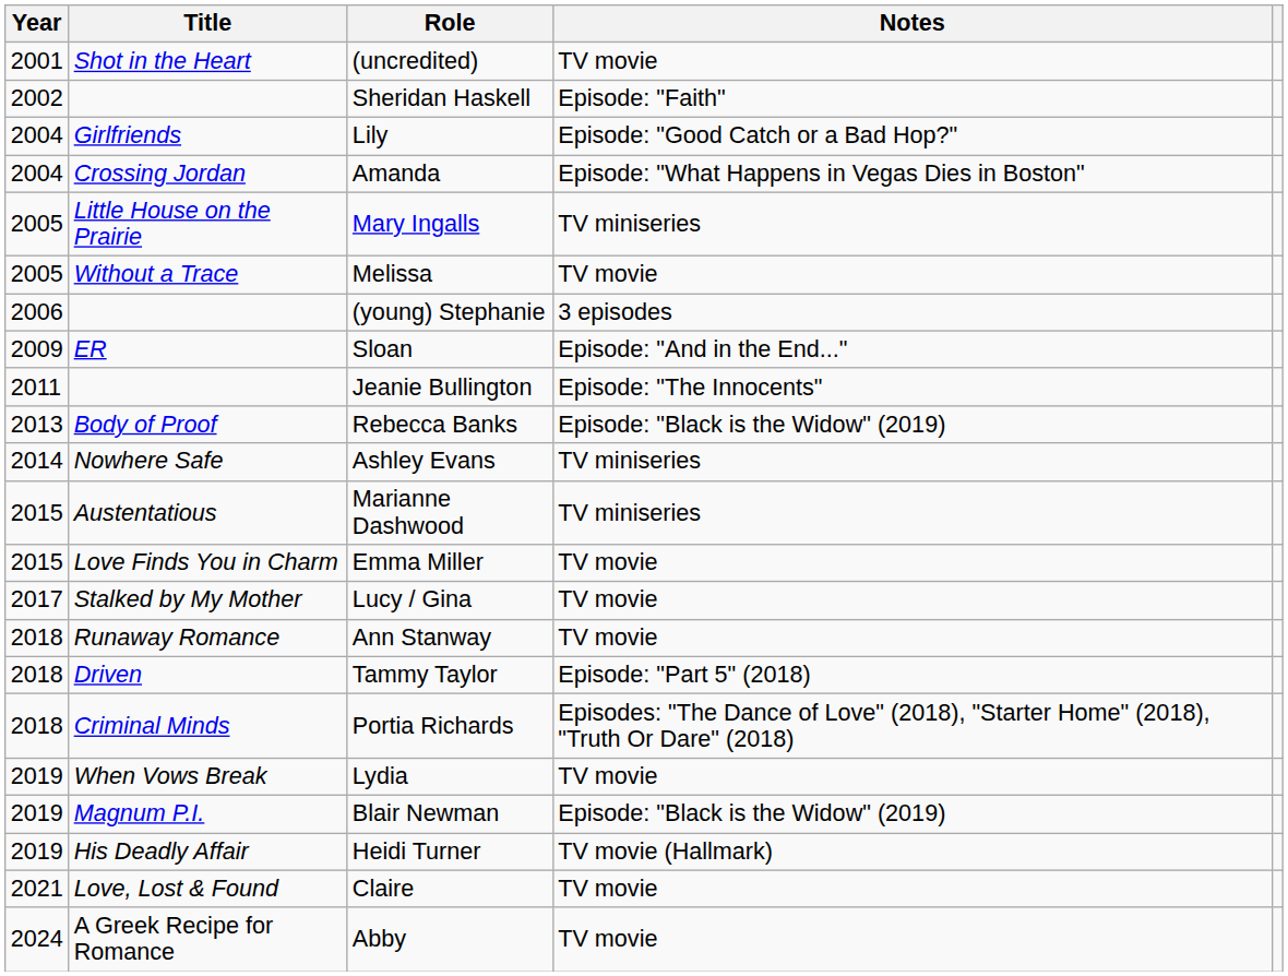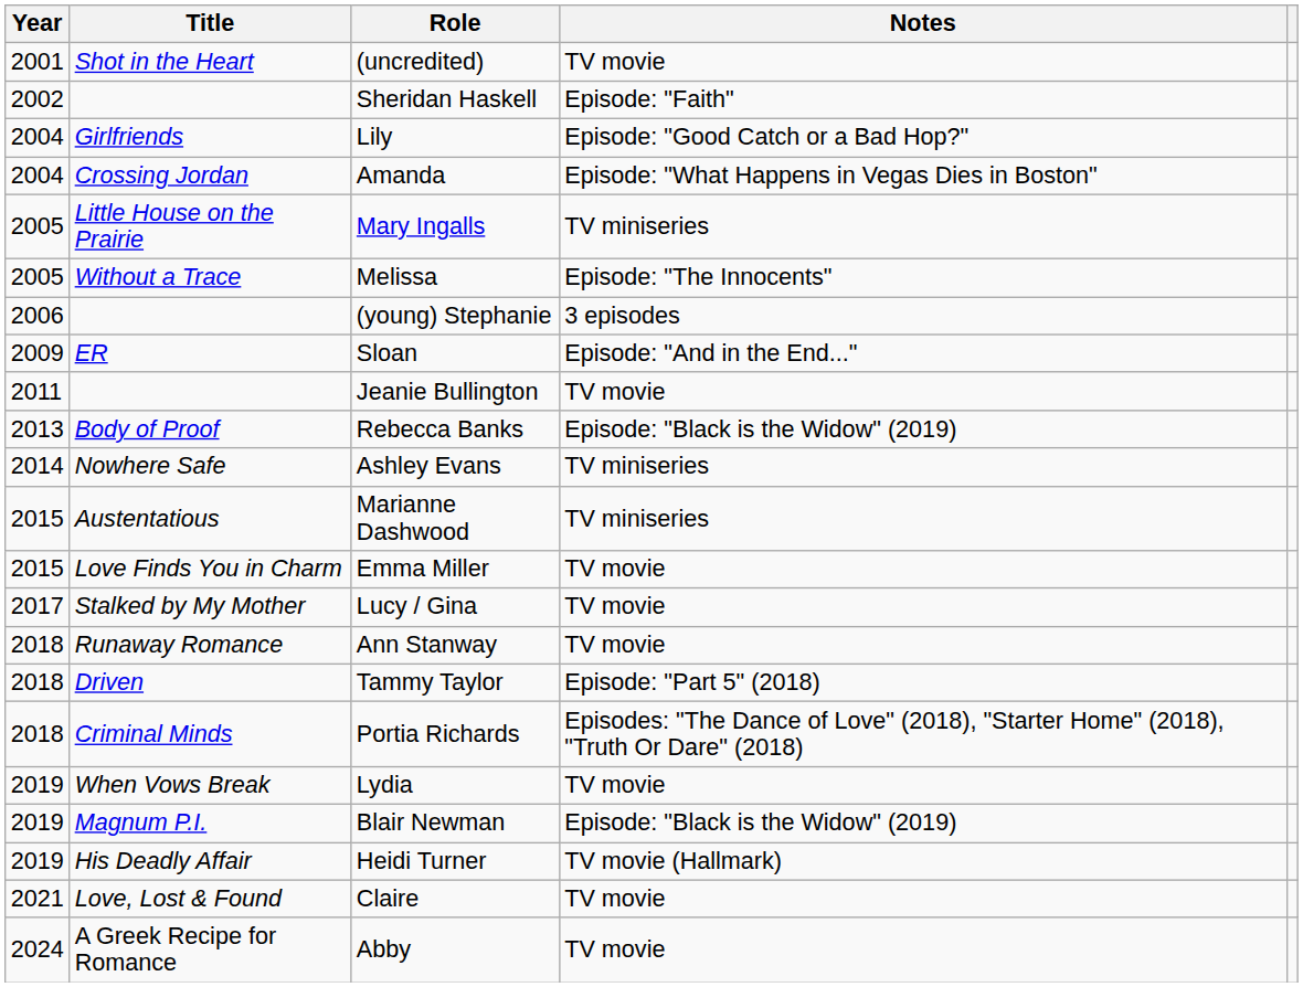Melissa | Notes: TV movie -> Episode: "The Innocents"
Jeanie Bullington | Notes: Episode: "The Innocents" -> TV movie
